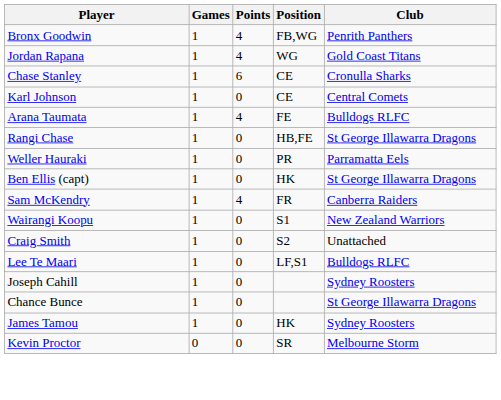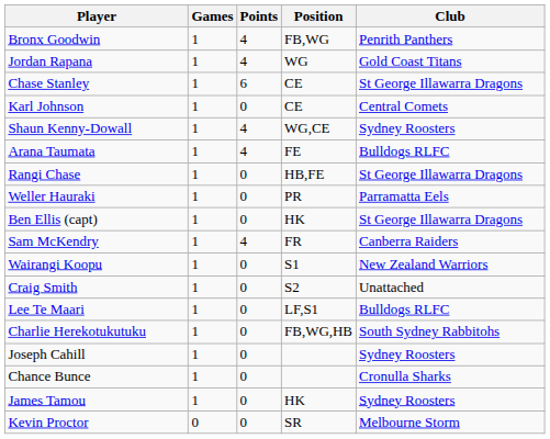Chase Stanley | Club: Cronulla Sharks -> St George Illawarra Dragons
+ row: Shaun Kenny-Dowall | 1 | 4 | WG,CE | Sydney Roosters
+ row: Charlie Herekotukutuku | 1 | 0 | FB,WG,HB | South Sydney Rabbitohs
Chance Bunce | Club: St George Illawarra Dragons -> Cronulla Sharks
